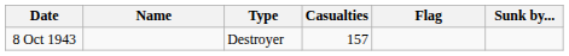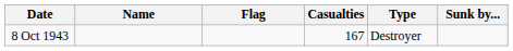columns swapped: Flag <-> Type
8 Oct 1943 | Casualties: 157 -> 167
